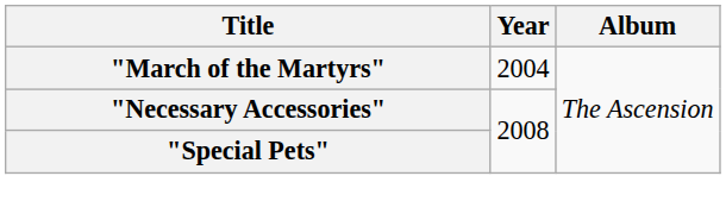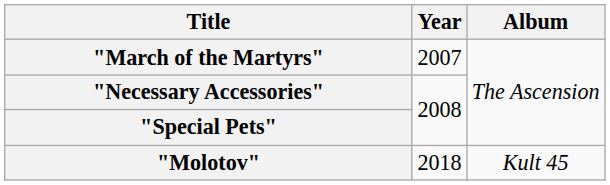"March of the Martyrs" | Year: 2004 -> 2007
+ row: "Molotov" | 2018 | Kult 45
